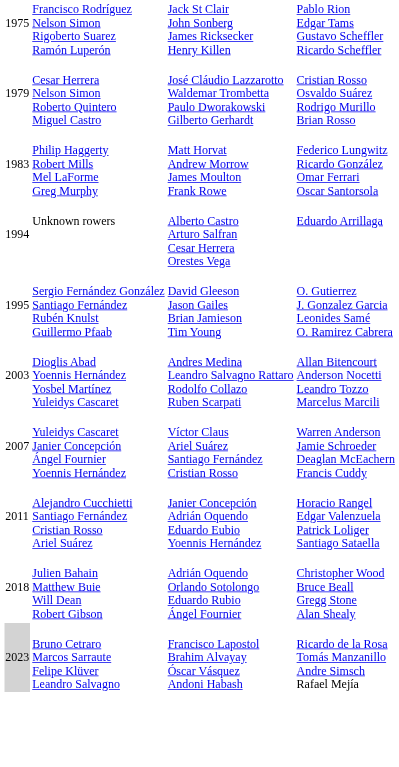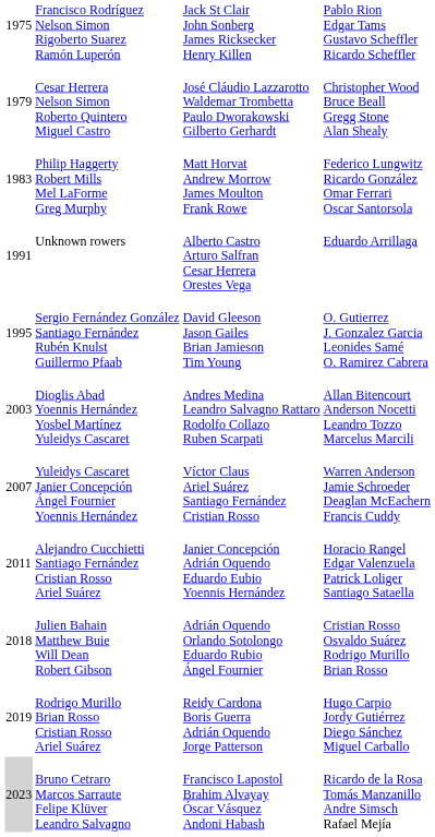Cesar Herrera Nelson Simon Roberto Quintero Miguel Castro | column 4: Cristian Rosso Osvaldo Suárez Rodrigo Murillo Brian Rosso -> Christopher Wood Bruce Beall Gregg Stone Alan Shealy
Unknown rowers | column 1: 1994 -> 1991
Julien Bahain Matthew Buie Will Dean Robert Gibson | column 4: Christopher Wood Bruce Beall Gregg Stone Alan Shealy -> Cristian Rosso Osvaldo Suárez Rodrigo Murillo Brian Rosso
+ row: 2019 | Rodrigo Murillo Brian Rosso Cristian Rosso Ariel Suárez | Reidy Cardona Boris Guerra Adrián Oquendo Jorge Patterson | Hugo Carpio Jordy Gutiérrez Diego Sánchez Miguel Carballo
